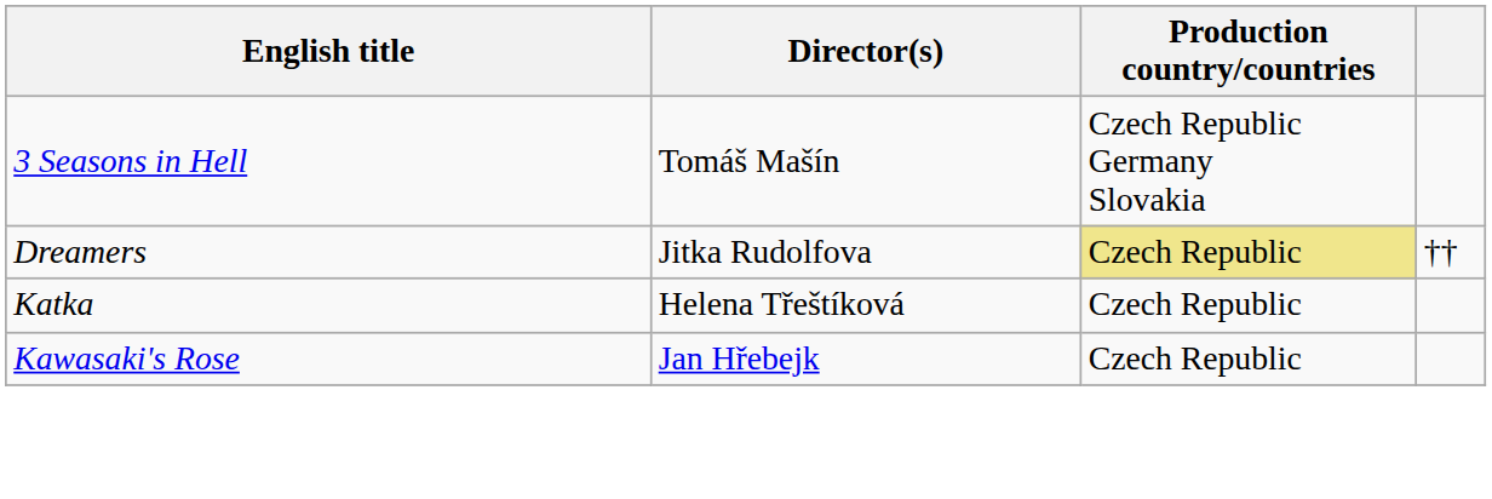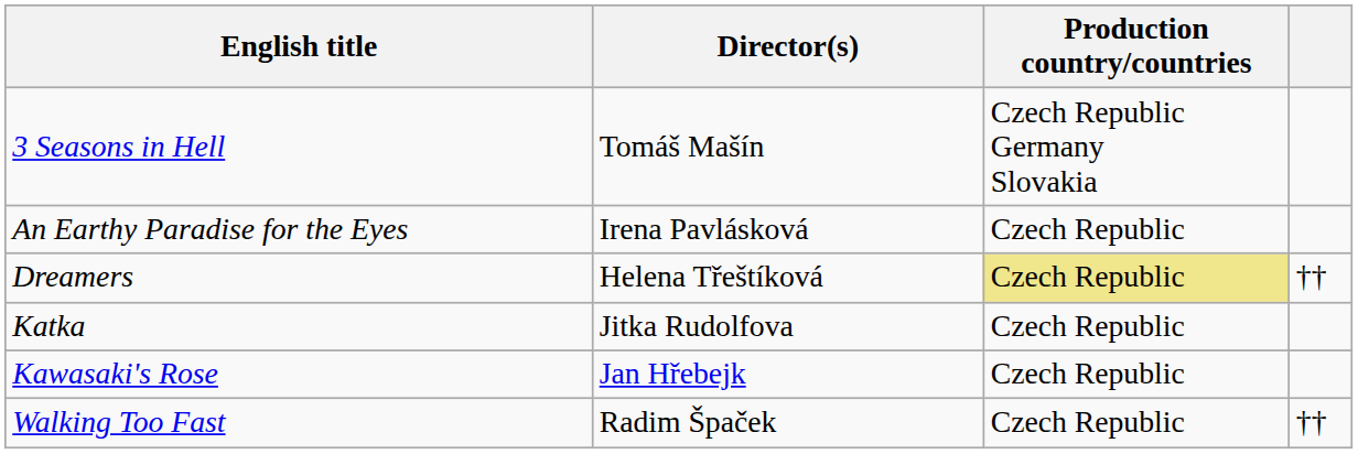+ row: An Earthy Paradise for the Eyes | Irena Pavlásková | Czech Republic
Dreamers | Director(s): Jitka Rudolfova -> Helena Třeštíková
Katka | Director(s): Helena Třeštíková -> Jitka Rudolfova
+ row: Walking Too Fast | Radim Špaček | Czech Republic | ††
